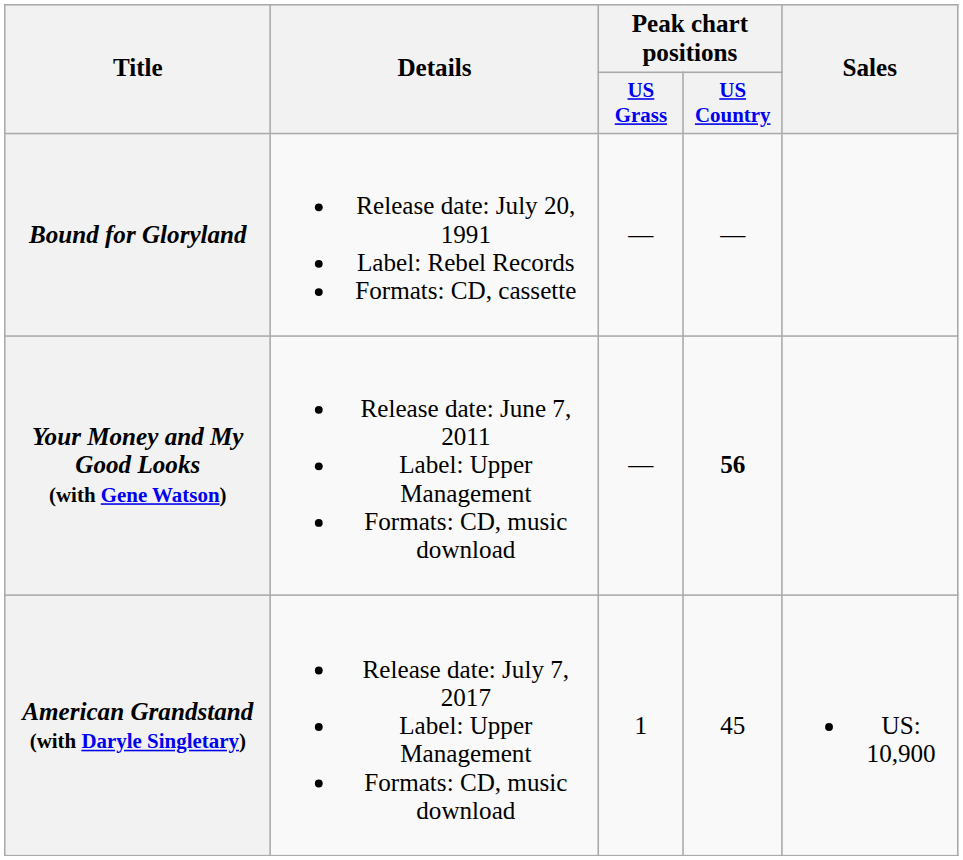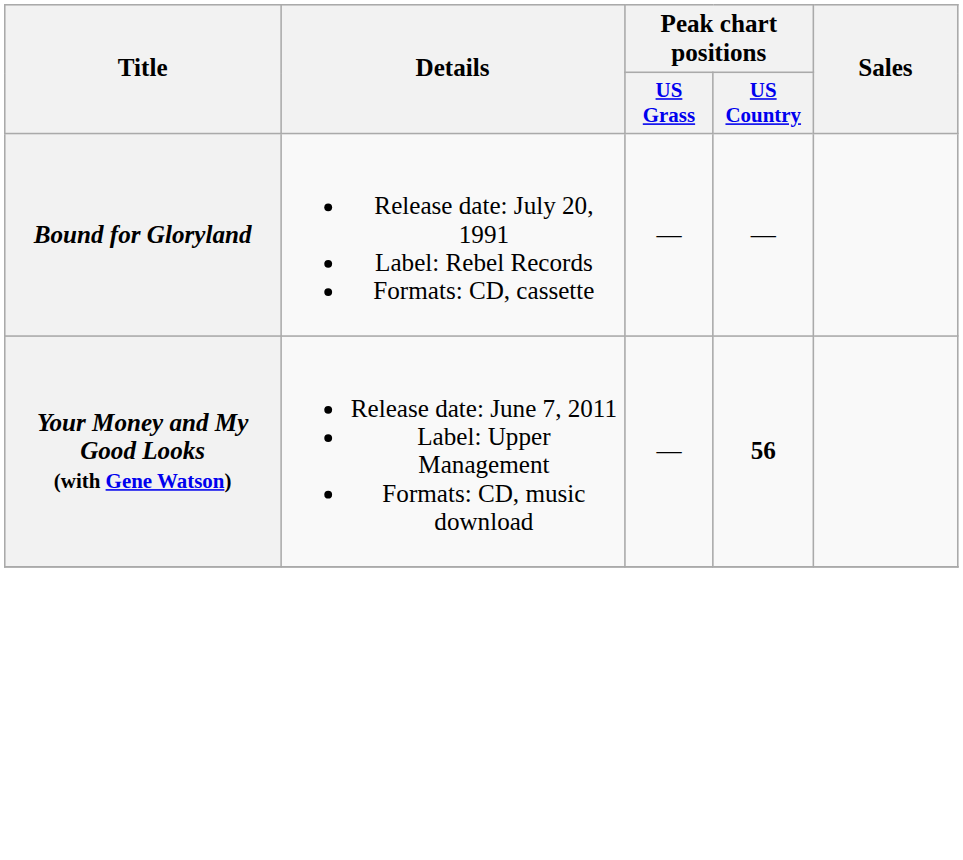- row: American Grandstand (with Daryle Singletary) | Release date: July 7, 2017 Label: Upper Management Formats: CD, music download | 1 | 45 | US: 10,900
